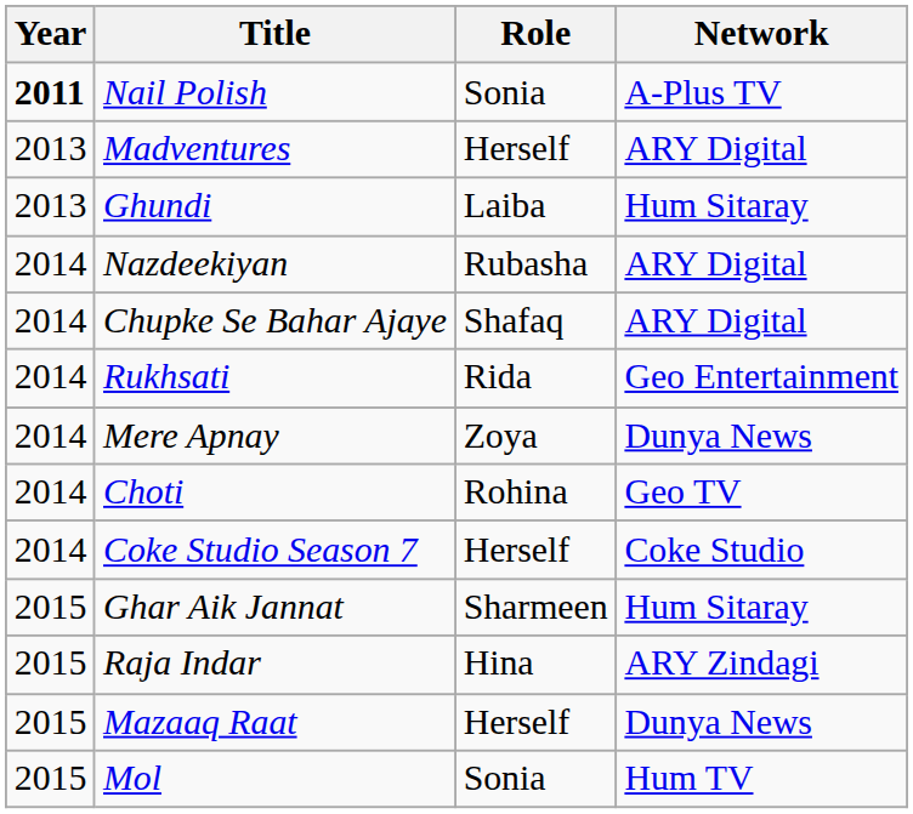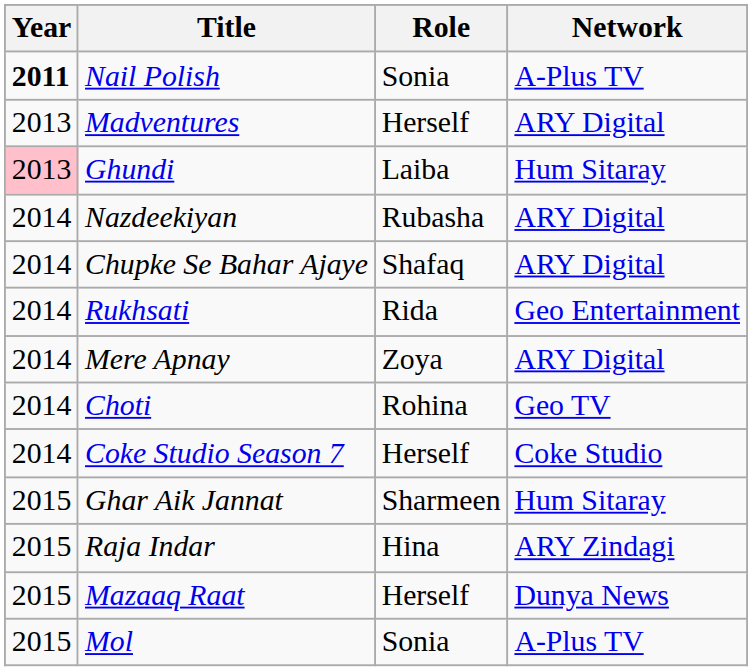Ghundi | Year: no background -> pink background
Mere Apnay | Network: Dunya News -> ARY Digital
Mol | Network: Hum TV -> A-Plus TV
